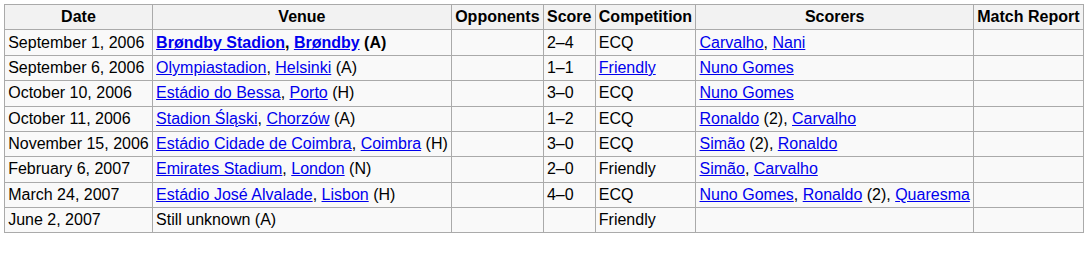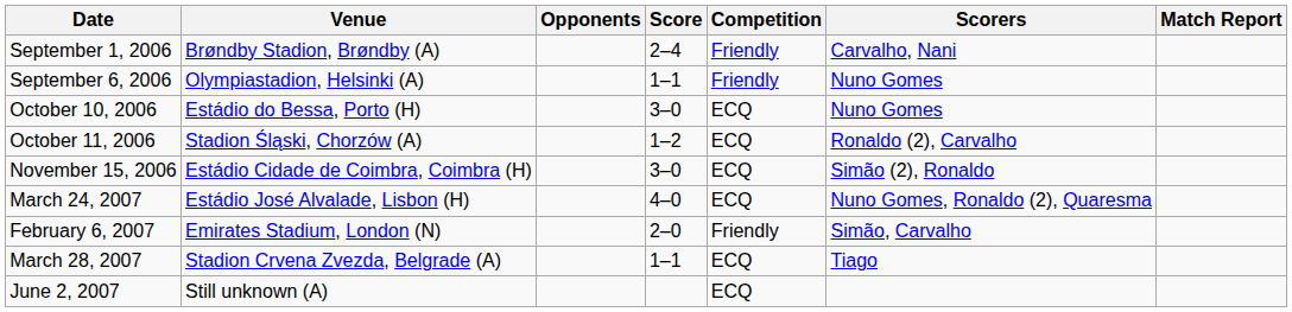September 1, 2006 | Venue: bold -> normal
September 1, 2006 | Competition: ECQ -> Friendly
rows swapped: February 6, 2007 <-> March 24, 2007
+ row: March 28, 2007 | Stadion Crvena Zvezda, Belgrade (A) | 1–1 | ECQ | Tiago
June 2, 2007 | Competition: Friendly -> ECQ
